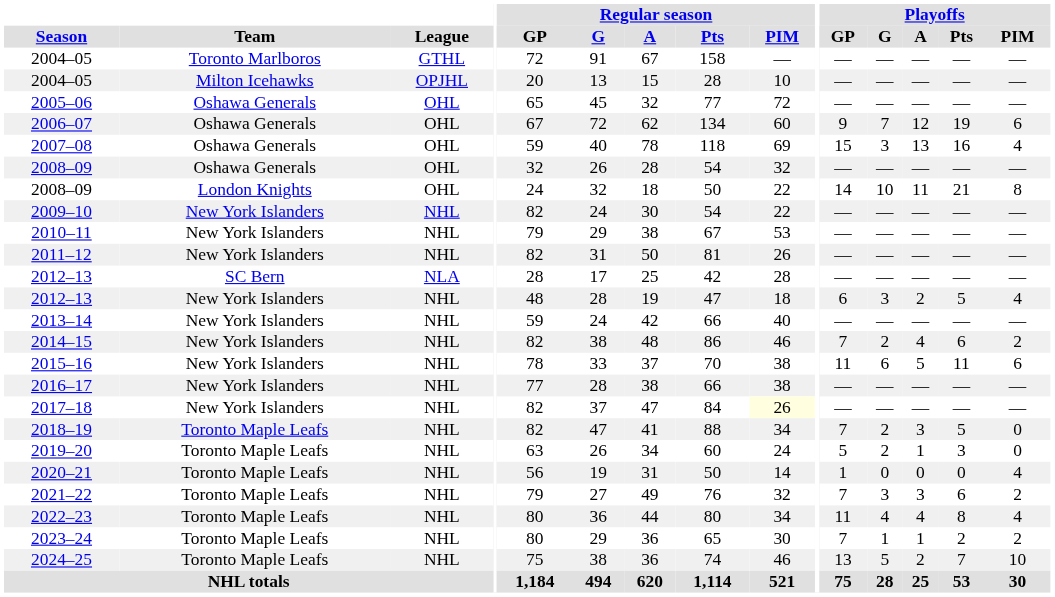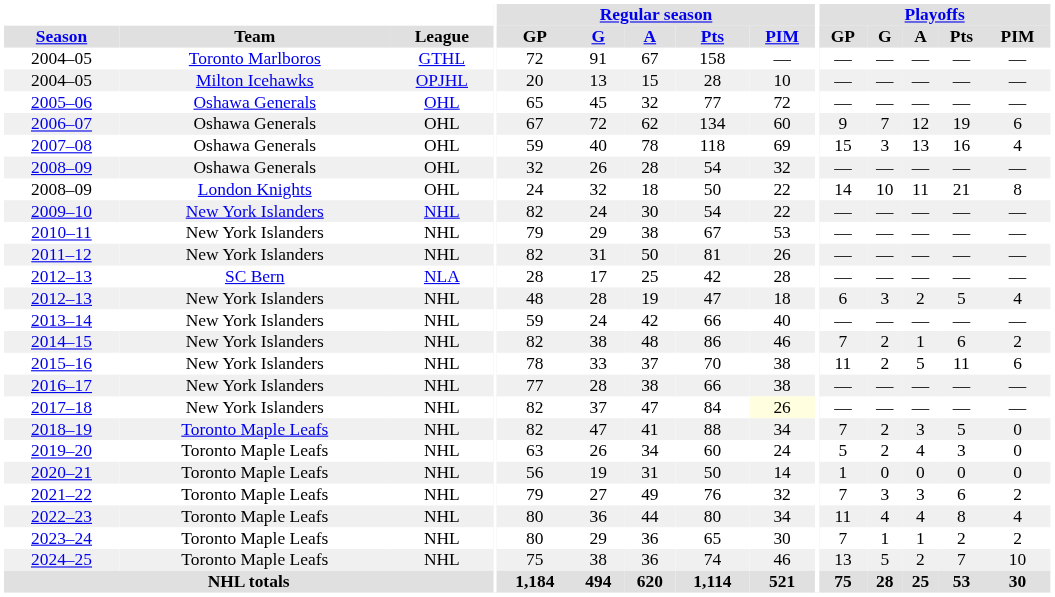2014–15 | Playoffs / A: 4 -> 1
2015–16 | Playoffs / G: 6 -> 2
2019–20 | Playoffs / A: 1 -> 4
2020–21 | Playoffs / PIM: 4 -> 0
